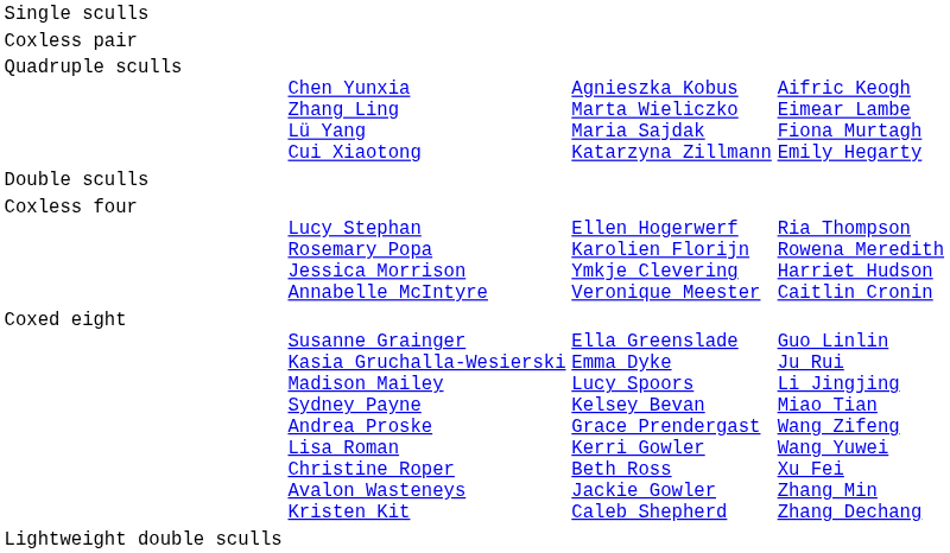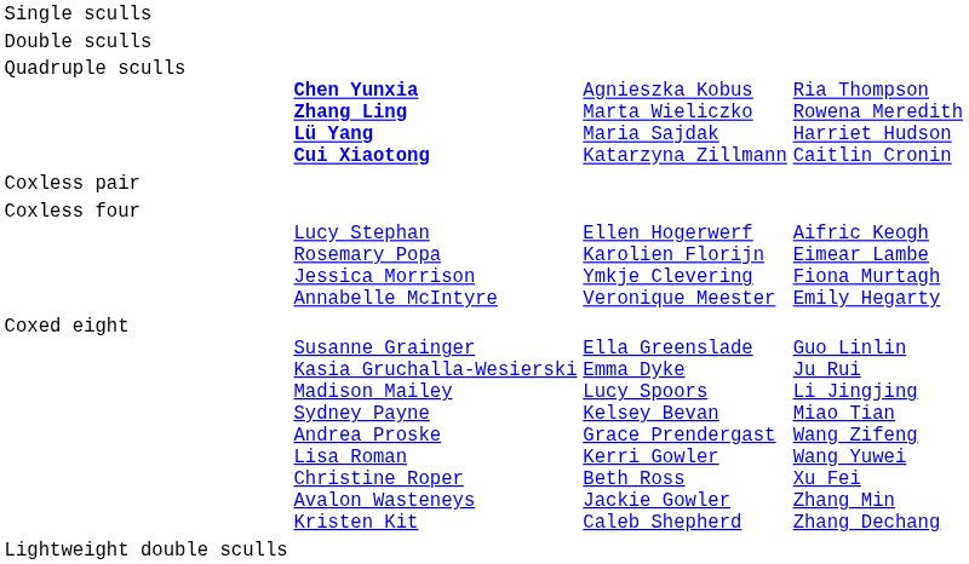rows swapped: Double sculls <-> Coxless pair
Quadruple sculls | column 2: normal -> bold
Quadruple sculls | column 4: Aifric Keogh Eimear Lambe Fiona Murtagh Emily Hegarty -> Ria Thompson Rowena Meredith Harriet Hudson Caitlin Cronin
Coxless four | column 4: Ria Thompson Rowena Meredith Harriet Hudson Caitlin Cronin -> Aifric Keogh Eimear Lambe Fiona Murtagh Emily Hegarty
